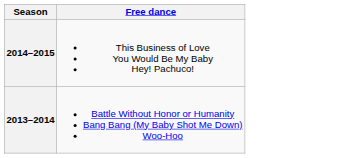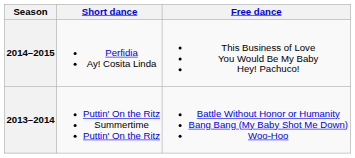+ column: Short dance | Perfidia Ay! Cosita Linda | Puttin' On the Ritz Summertime Puttin' On the Ritz
